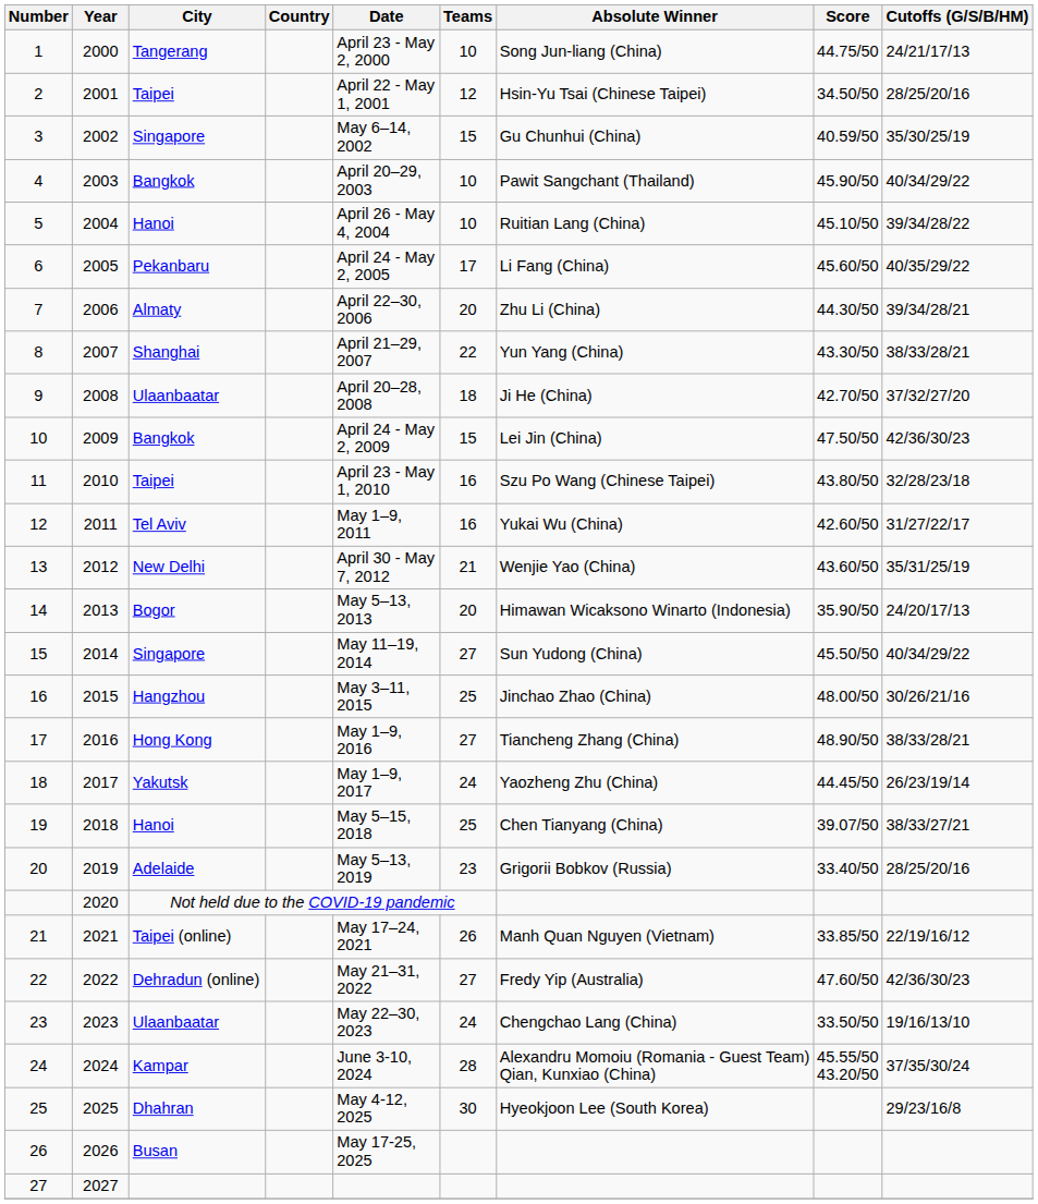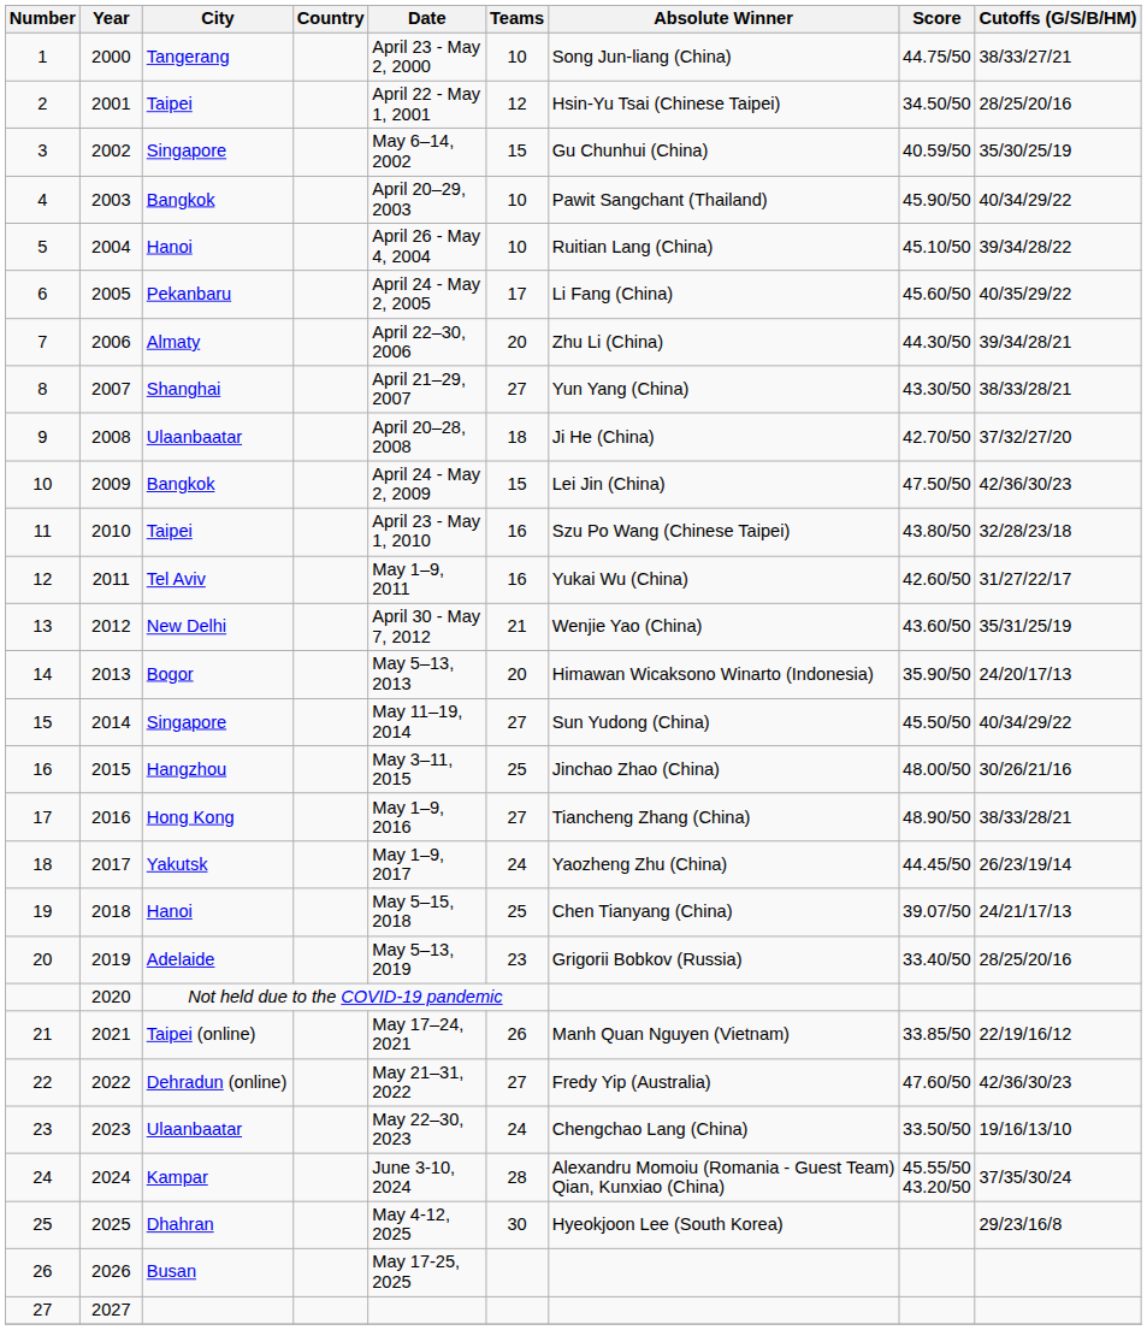1 | Cutoffs (G/S/B/HM): 24/21/17/13 -> 38/33/27/21
8 | Teams: 22 -> 27
19 | Cutoffs (G/S/B/HM): 38/33/27/21 -> 24/21/17/13
